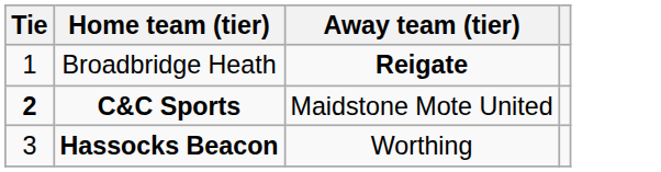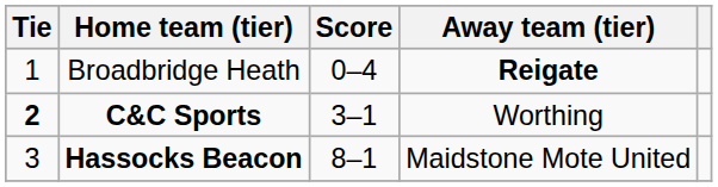+ column: Score | 0–4 | 3–1 | 8–1
C&C Sports | Away team (tier): Maidstone Mote United -> Worthing
Hassocks Beacon | Away team (tier): Worthing -> Maidstone Mote United
